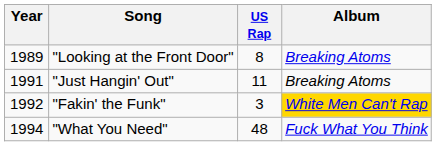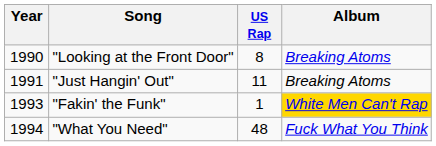"Looking at the Front Door" | Year: 1989 -> 1990
"Fakin' the Funk" | Year: 1992 -> 1993
"Fakin' the Funk" | US Rap: 3 -> 1
